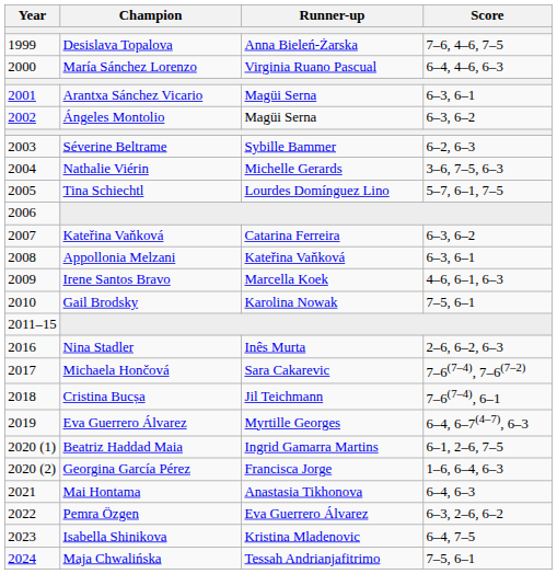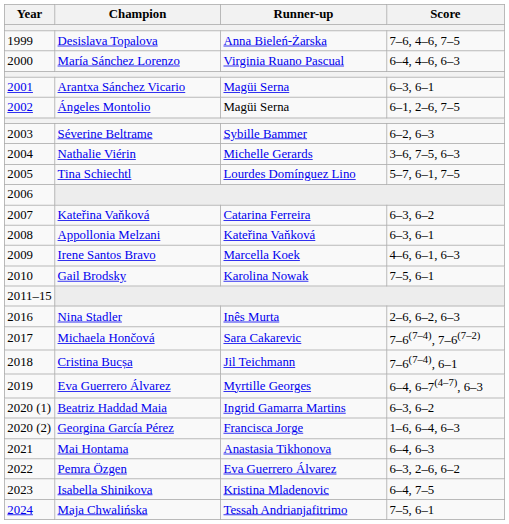Ángeles Montolio | Score: 6–3, 6–2 -> 6–1, 2–6, 7–5
Beatriz Haddad Maia | Score: 6–1, 2–6, 7–5 -> 6–3, 6–2
